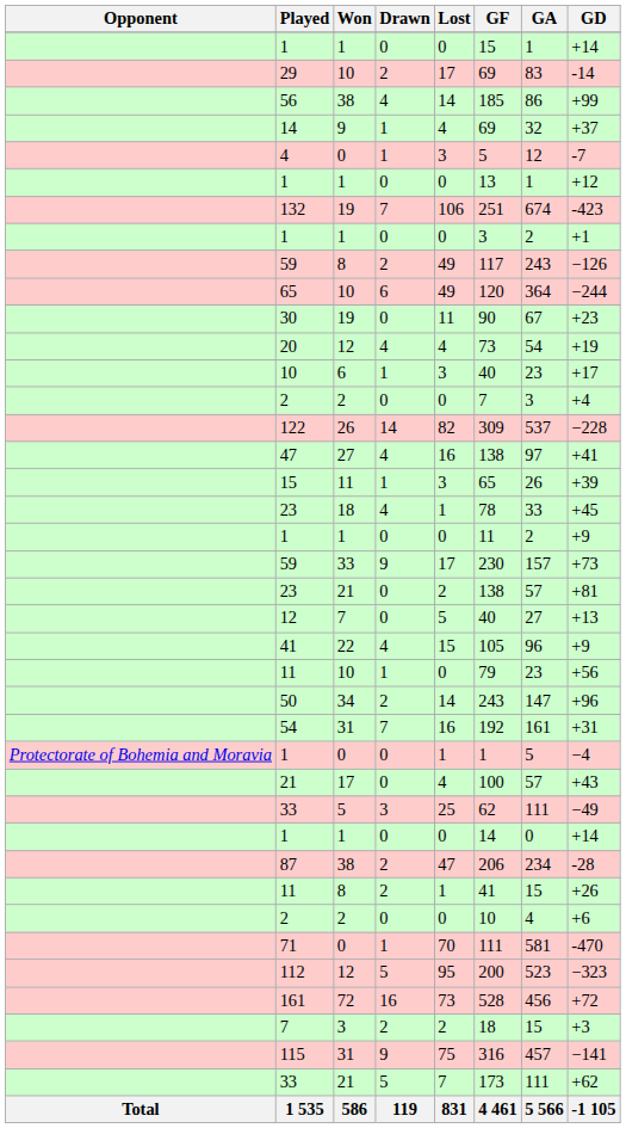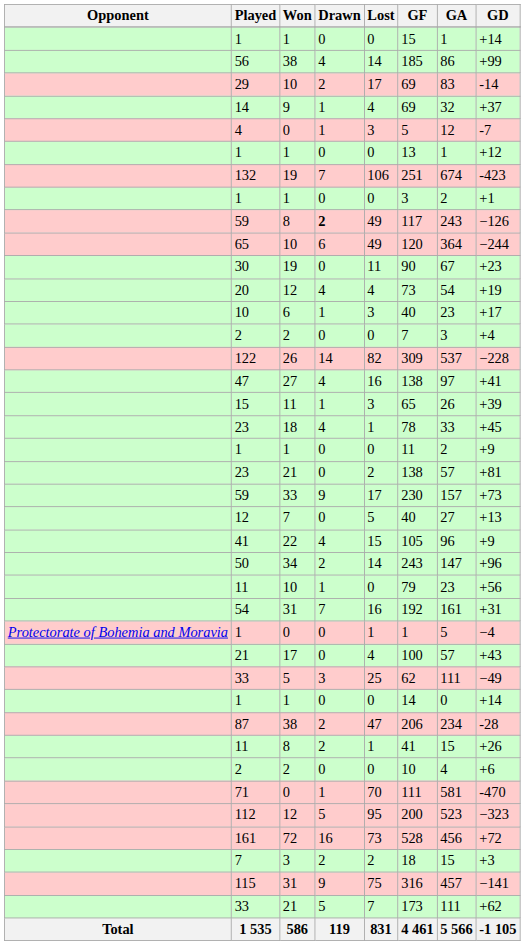rows swapped: 56 <-> 29
59 / 8 | Drawn: normal -> bold
rows swapped: 59 / 33 <-> 23 / 21
rows swapped: 11 / 10 <-> 50
